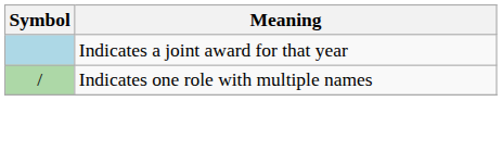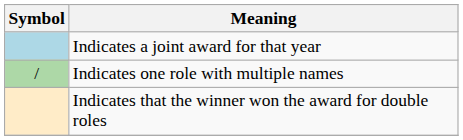+ row: Indicates that the winner won the award for double roles
